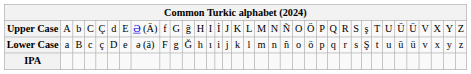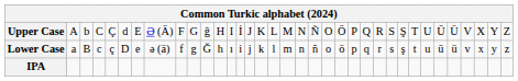Upper Case | column 9: f -> F
Upper Case | column 27: ş -> Ş
Lower Case | column 9: F -> f
Lower Case | column 27: Ş -> ş
